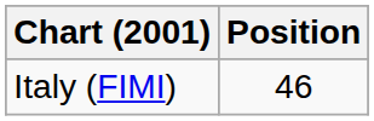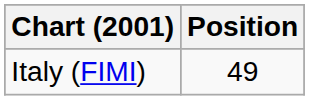Italy (FIMI) | Position: 46 -> 49
